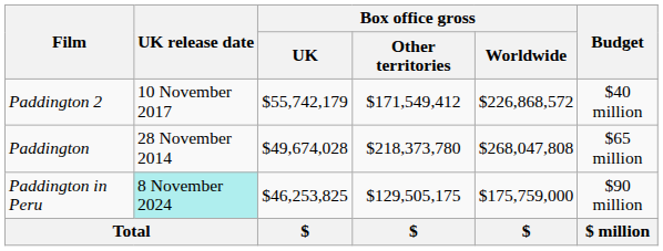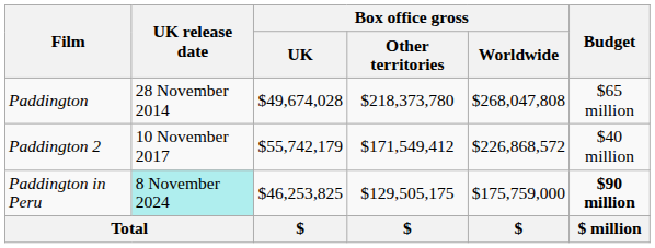rows swapped: Paddington <-> Paddington 2
Paddington in Peru | Budget: normal -> bold
